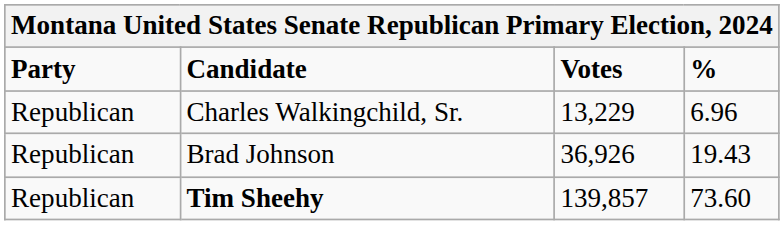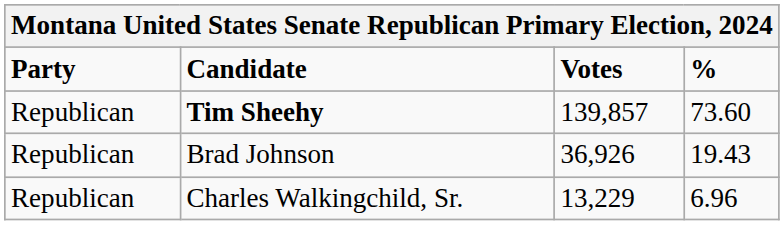rows swapped: Tim Sheehy <-> Charles Walkingchild, Sr.
